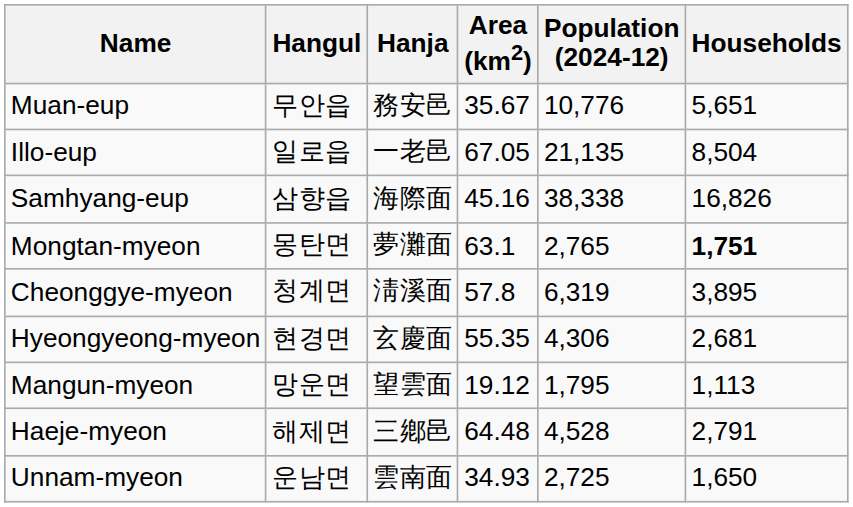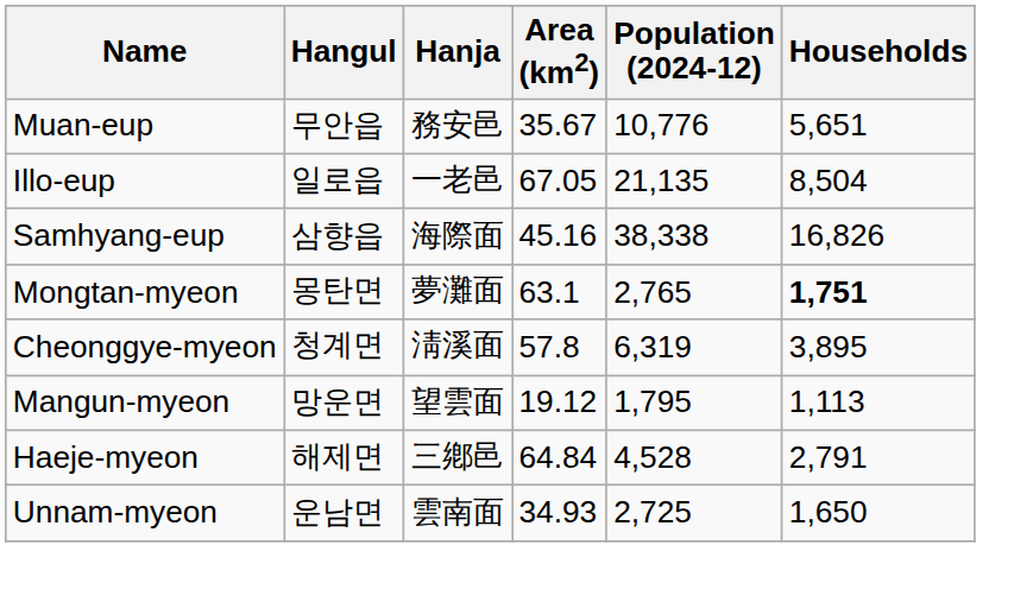- row: Hyeongyeong-myeon | 현경면 | 玄慶面 | 55.35 | 4,306 | 2,681
Haeje-myeon | Area (km2): 64.48 -> 64.84
